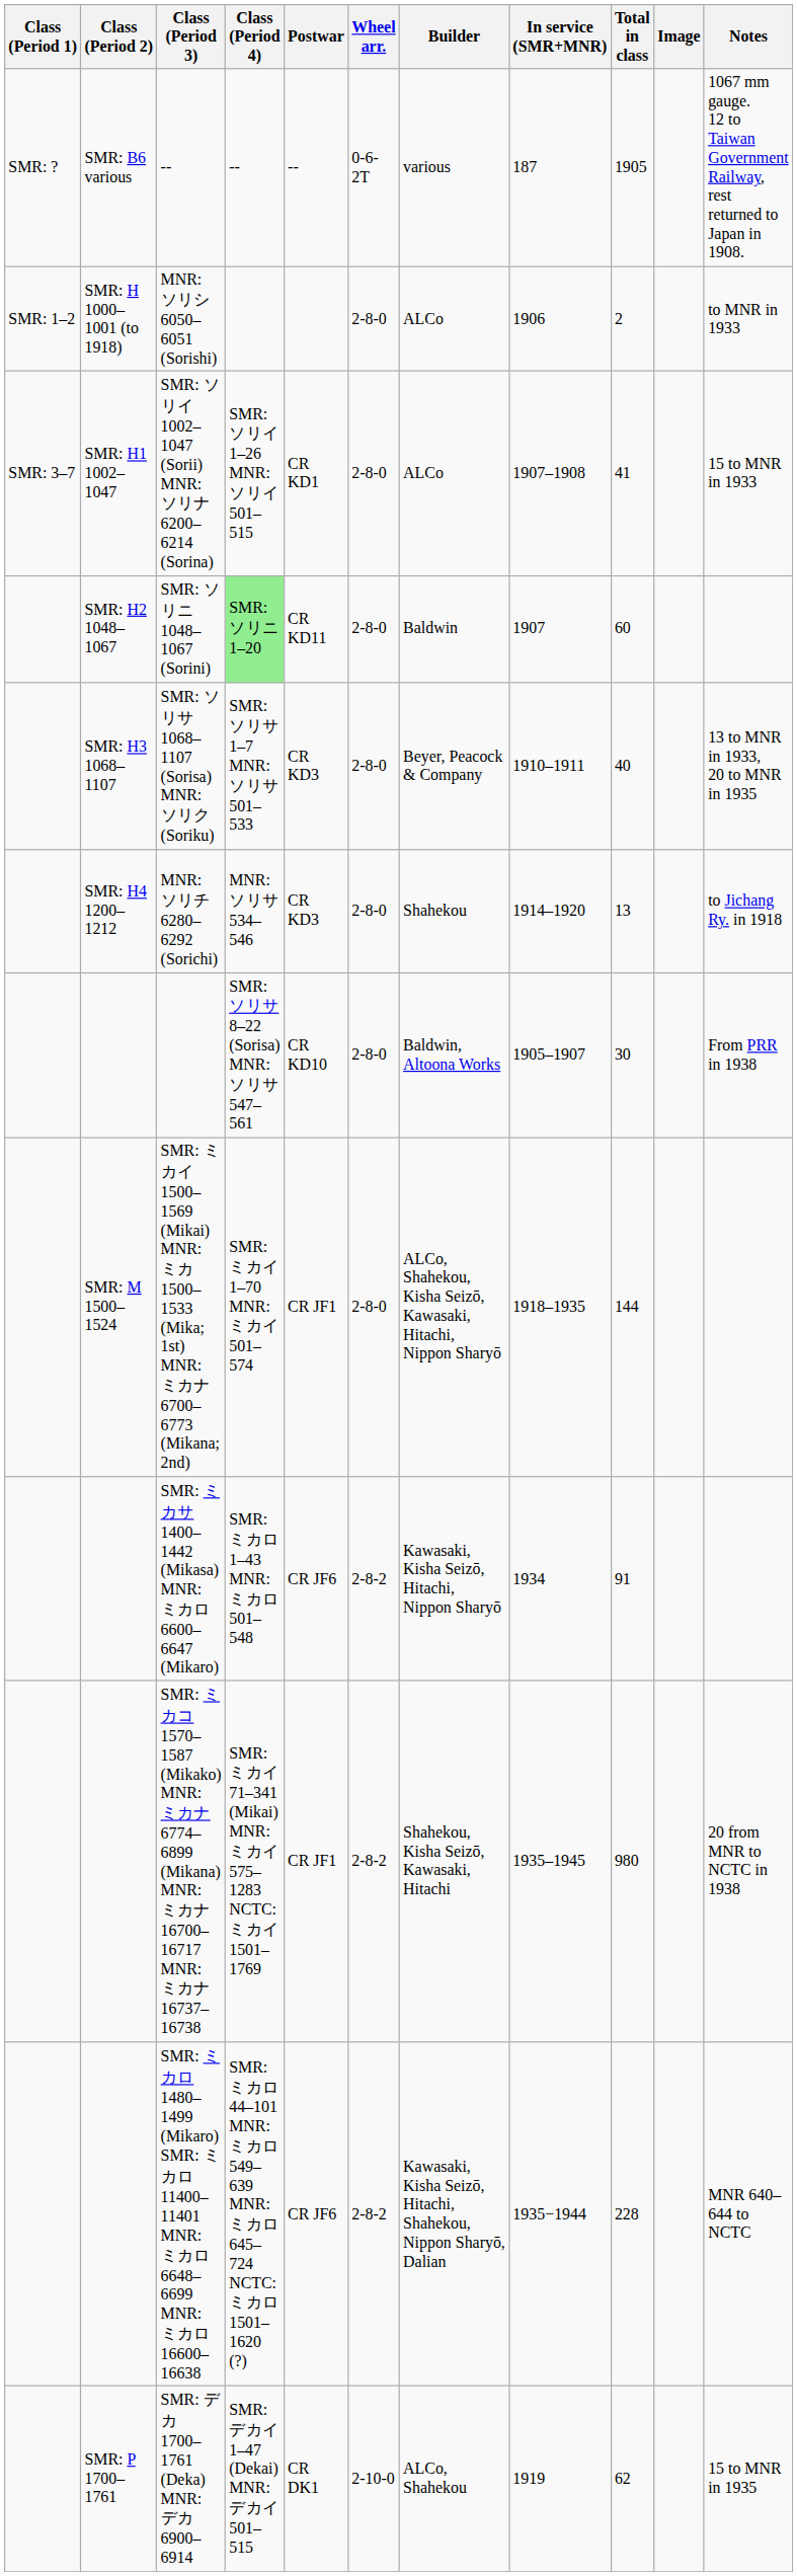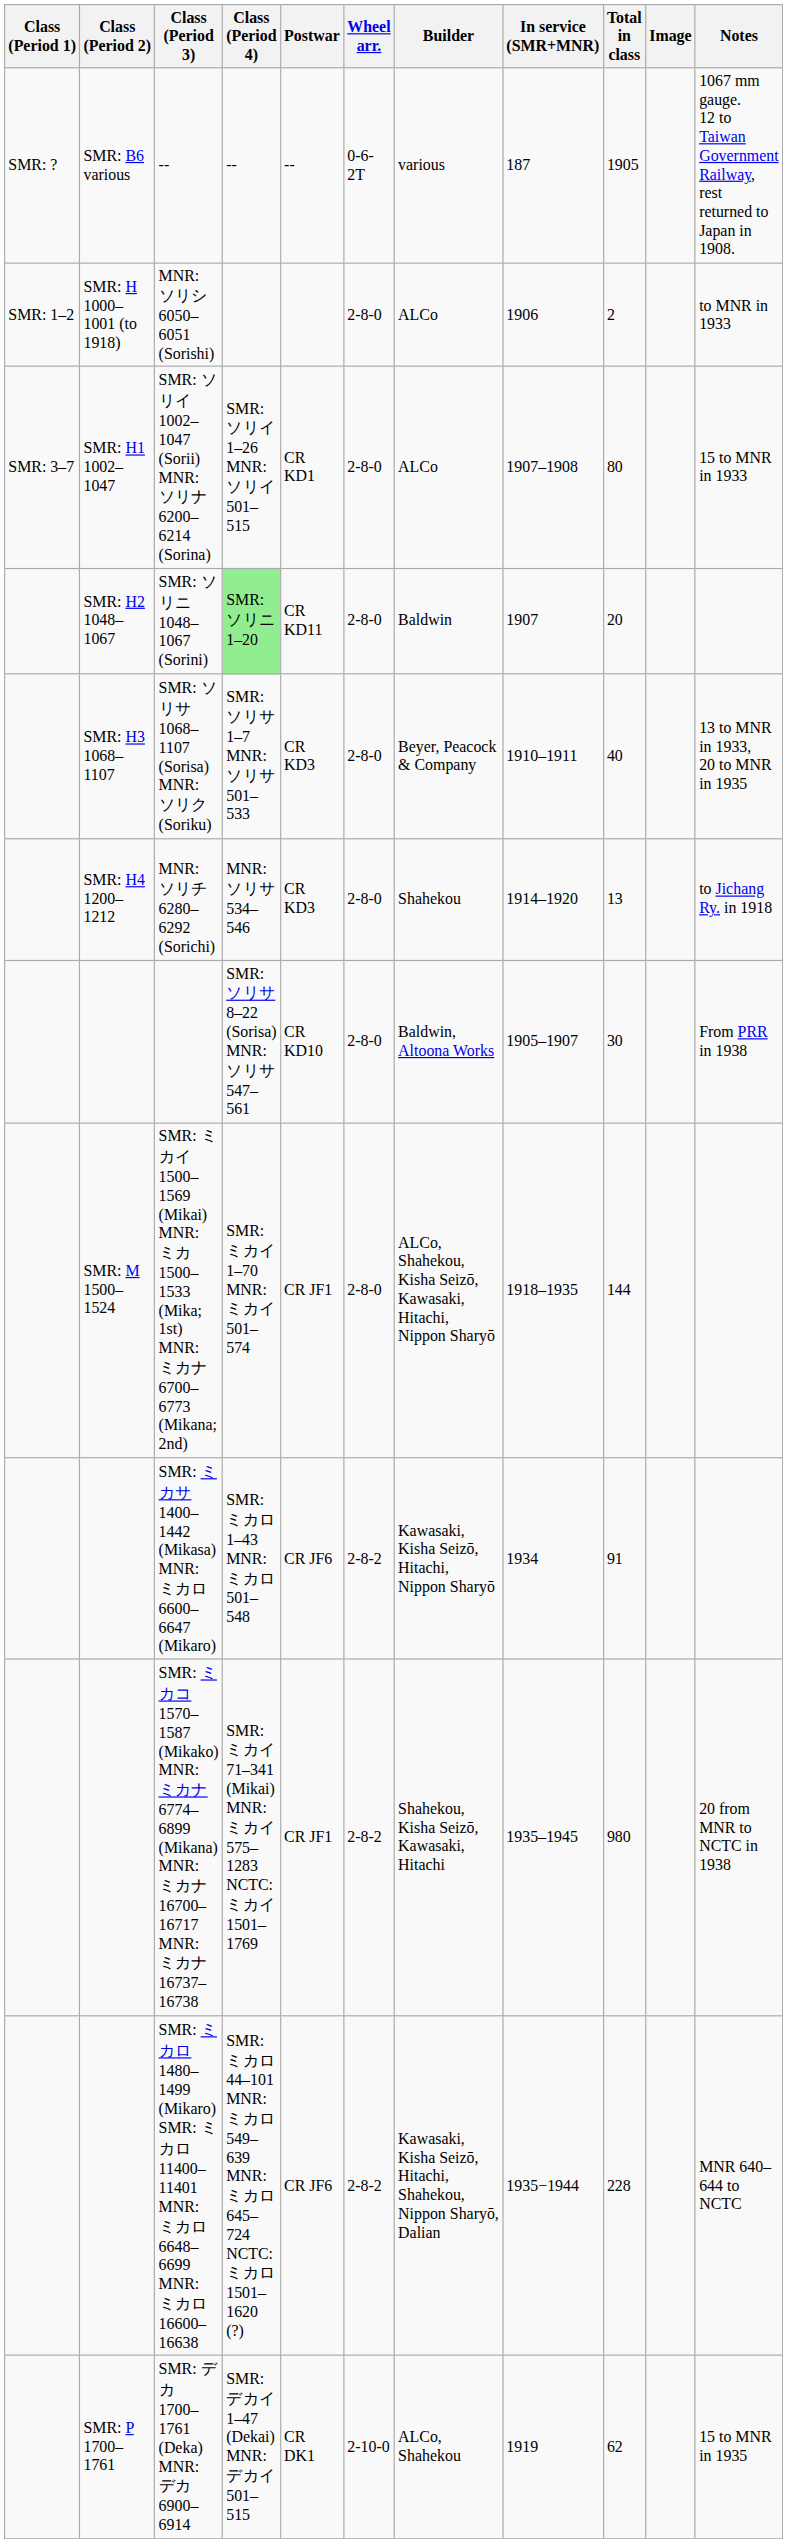SMR: ソリイ 1002–1047 (Sorii) MNR: ソリナ 6200–6214 (Sorina) | Total in class: 41 -> 80
SMR: ソリニ 1048–1067 (Sorini) | Total in class: 60 -> 20
